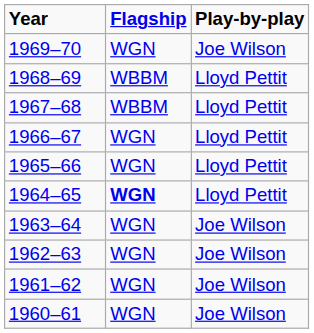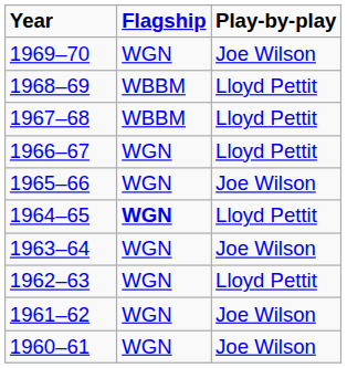1965–66 | Play-by-play: Lloyd Pettit -> Joe Wilson
1962–63 | Play-by-play: Joe Wilson -> Lloyd Pettit
